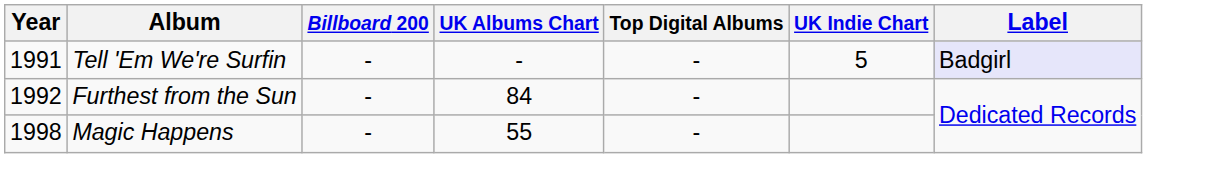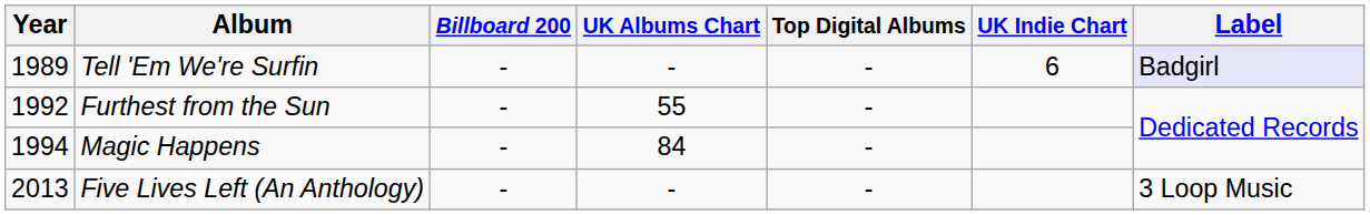Tell 'Em We're Surfin | Year: 1991 -> 1989
Tell 'Em We're Surfin | UK Indie Chart: 5 -> 6
Furthest from the Sun | UK Albums Chart: 84 -> 55
Magic Happens | Year: 1998 -> 1994
Magic Happens | UK Albums Chart: 55 -> 84
+ row: 2013 | Five Lives Left (An Anthology) | - | - | - | 3 Loop Music
